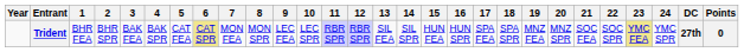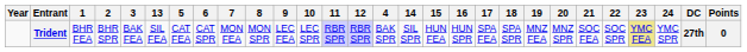columns swapped: 4 <-> 13
Trident | 6: khaki background -> no background
